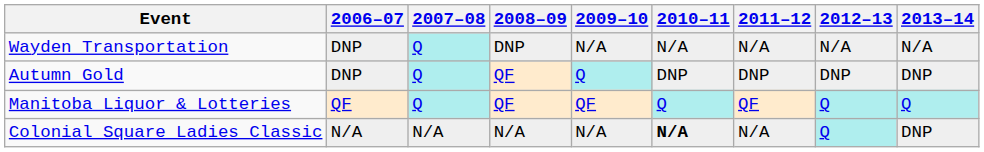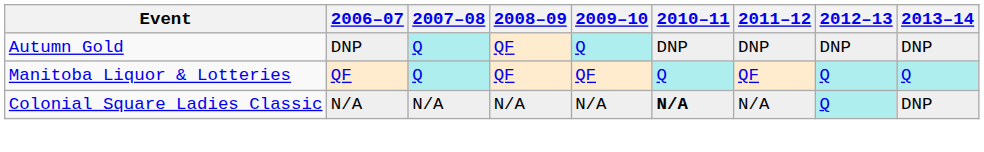- row: Wayden Transportation | DNP | Q | DNP | N/A | N/A | N/A | N/A | N/A
